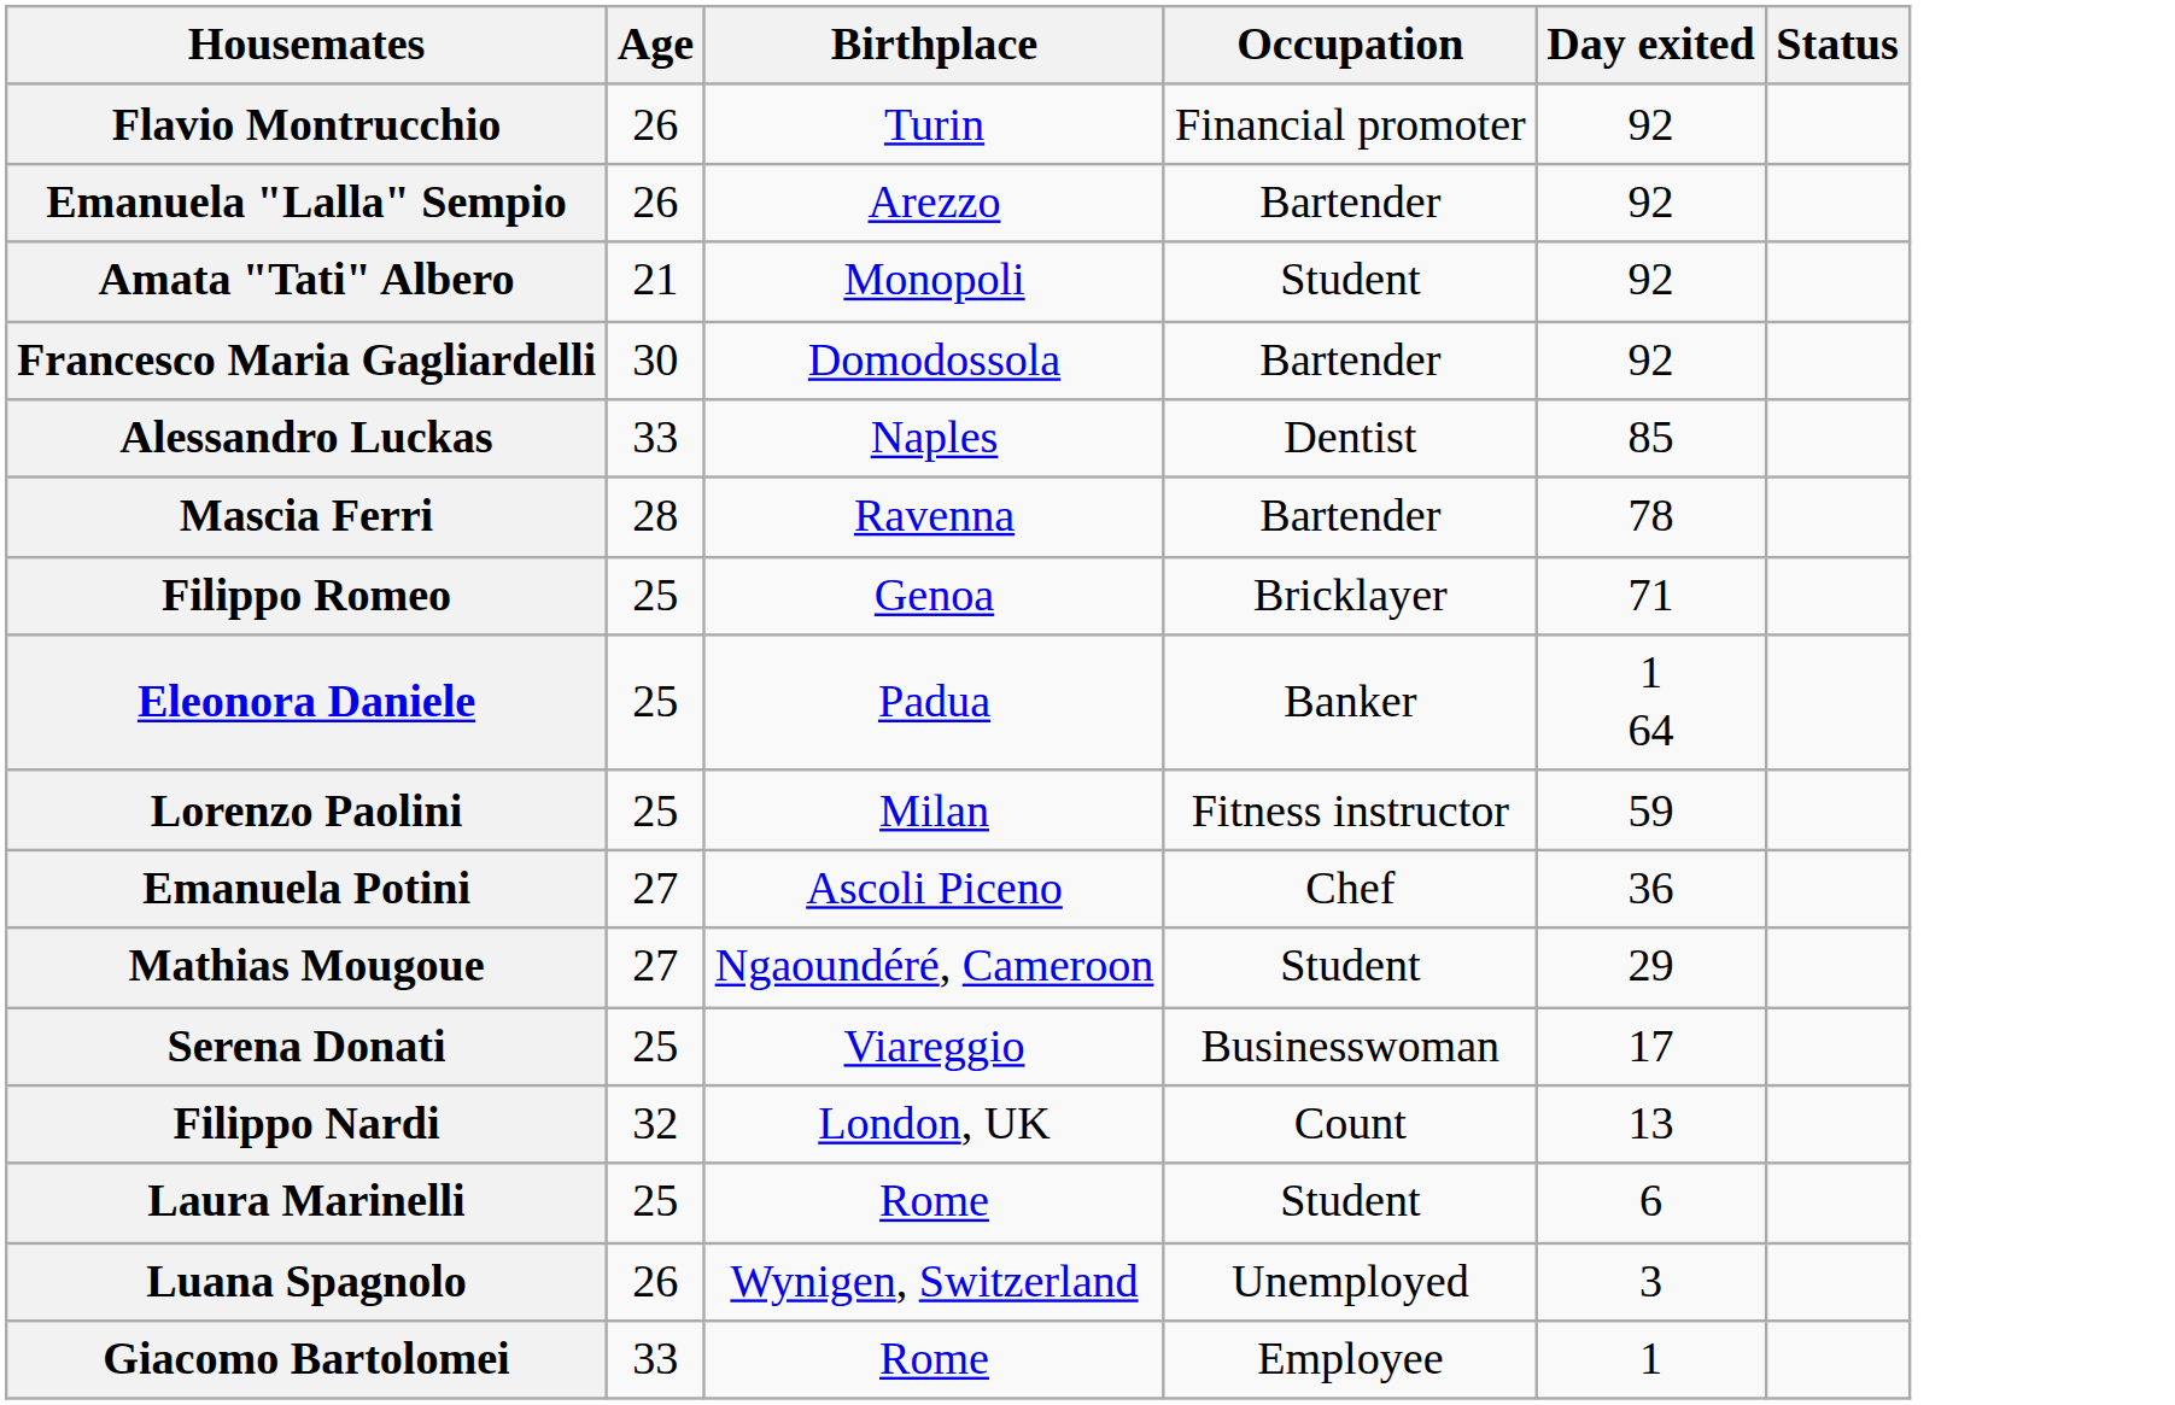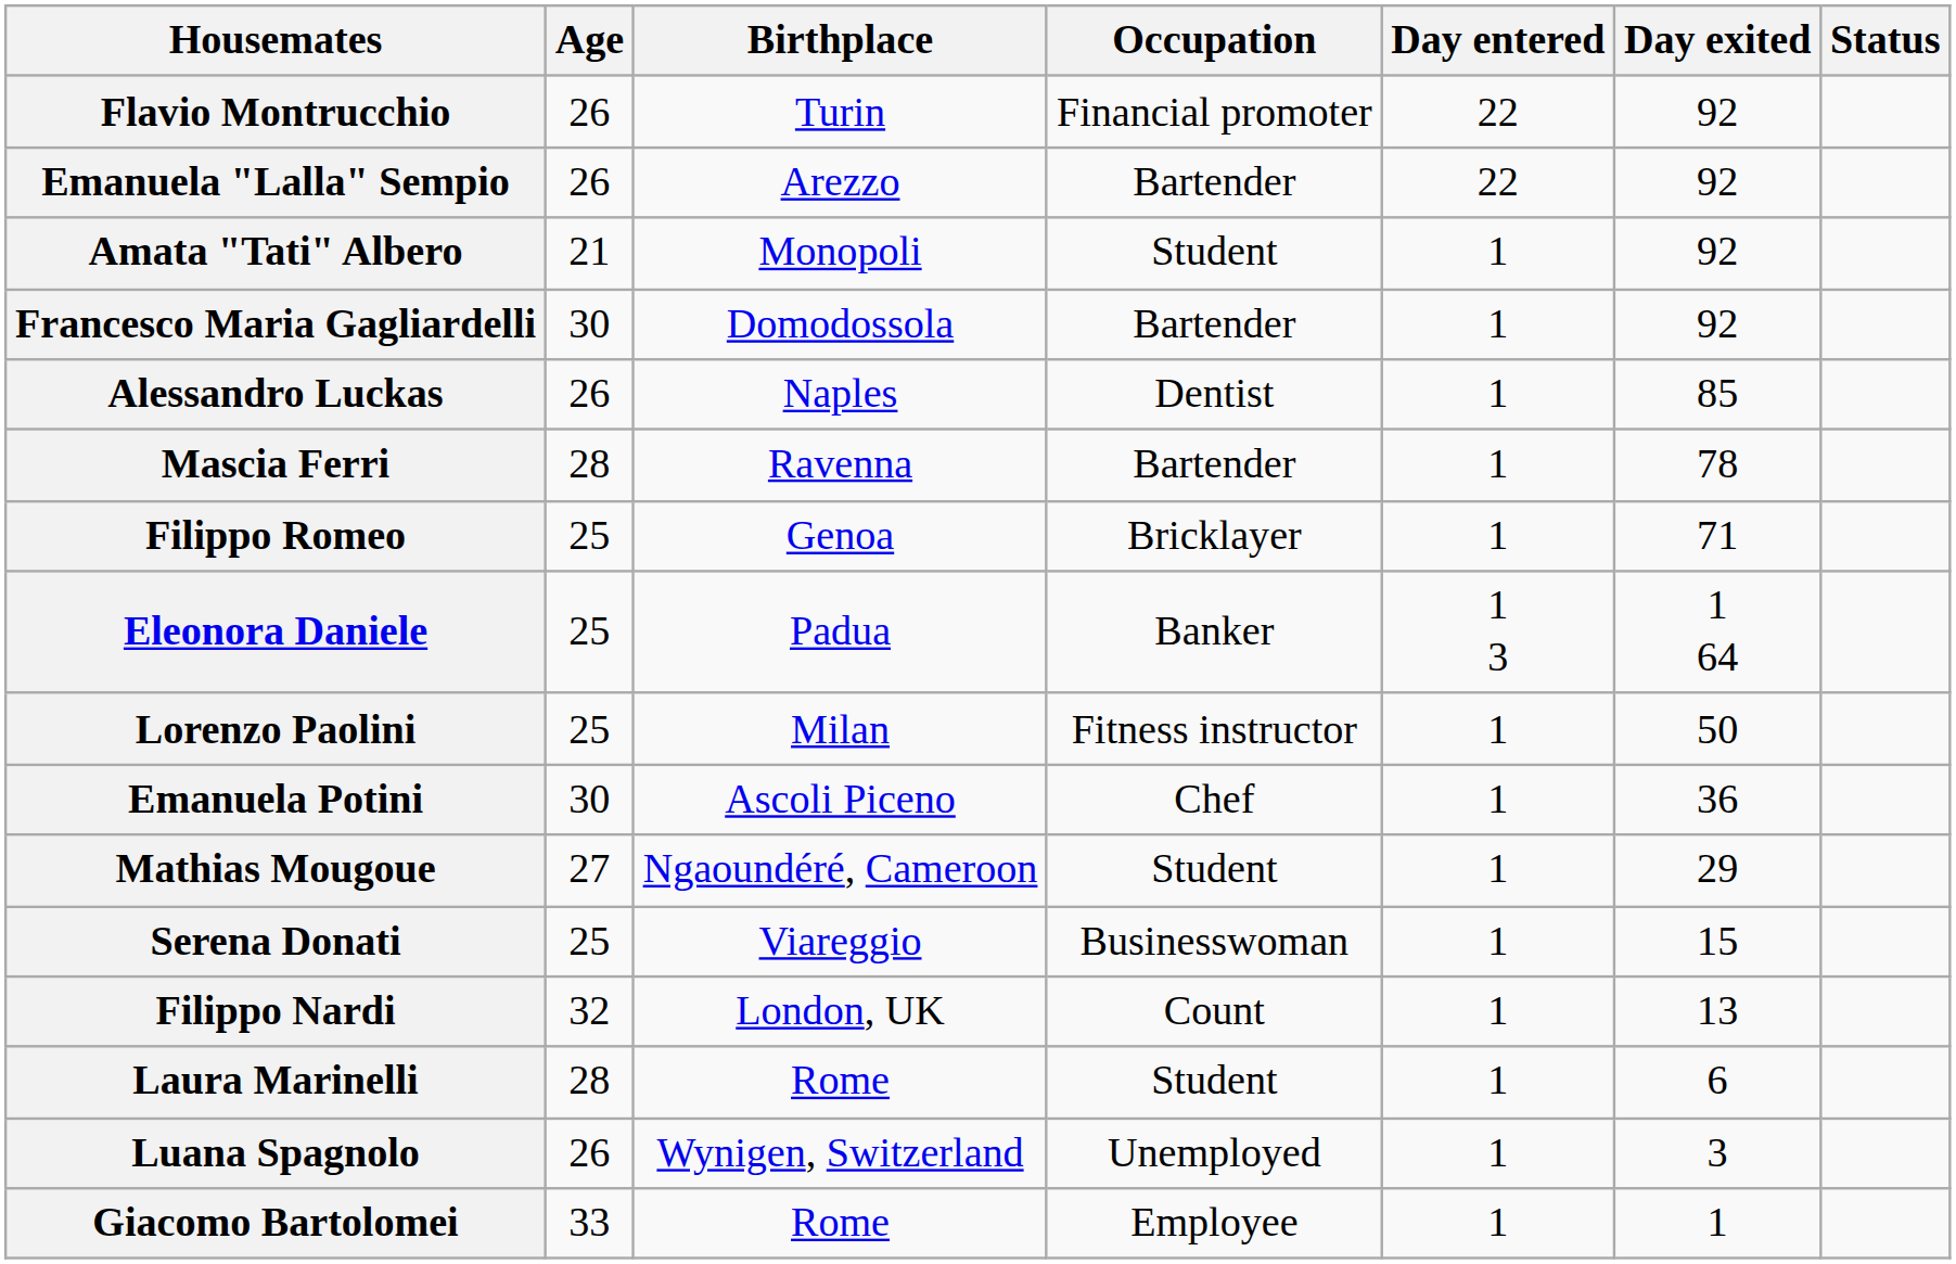+ column: Day entered | 22 | 22 | 1 | 1 | 1 | 1 | 1 | 1 3 | 1 | 1 | 1 | 1 | 1 | 1 | 1 | 1
Alessandro Luckas | Age: 33 -> 26
Lorenzo Paolini | Day exited: 59 -> 50
Emanuela Potini | Age: 27 -> 30
Serena Donati | Day exited: 17 -> 15
Laura Marinelli | Age: 25 -> 28
